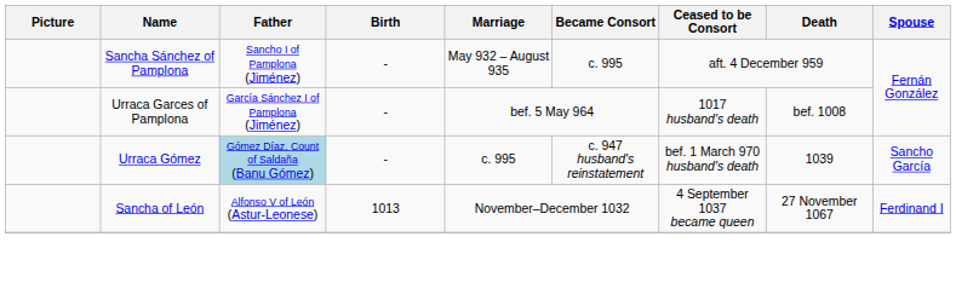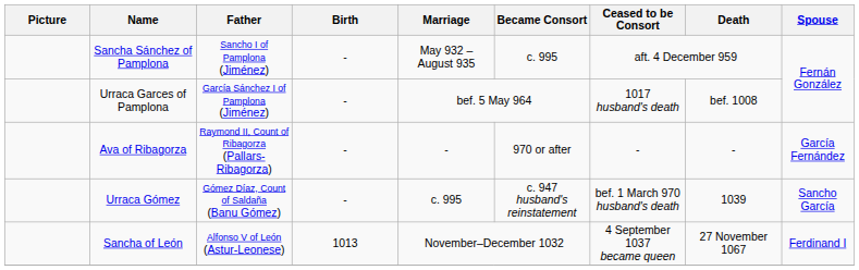+ row: Ava of Ribagorza | Raymond II, Count of Ribagorza (Pallars-Ribagorza) | - | - | 970 or after | - | - | García Fernández
Urraca Gómez | Father: lightblue background -> no background
